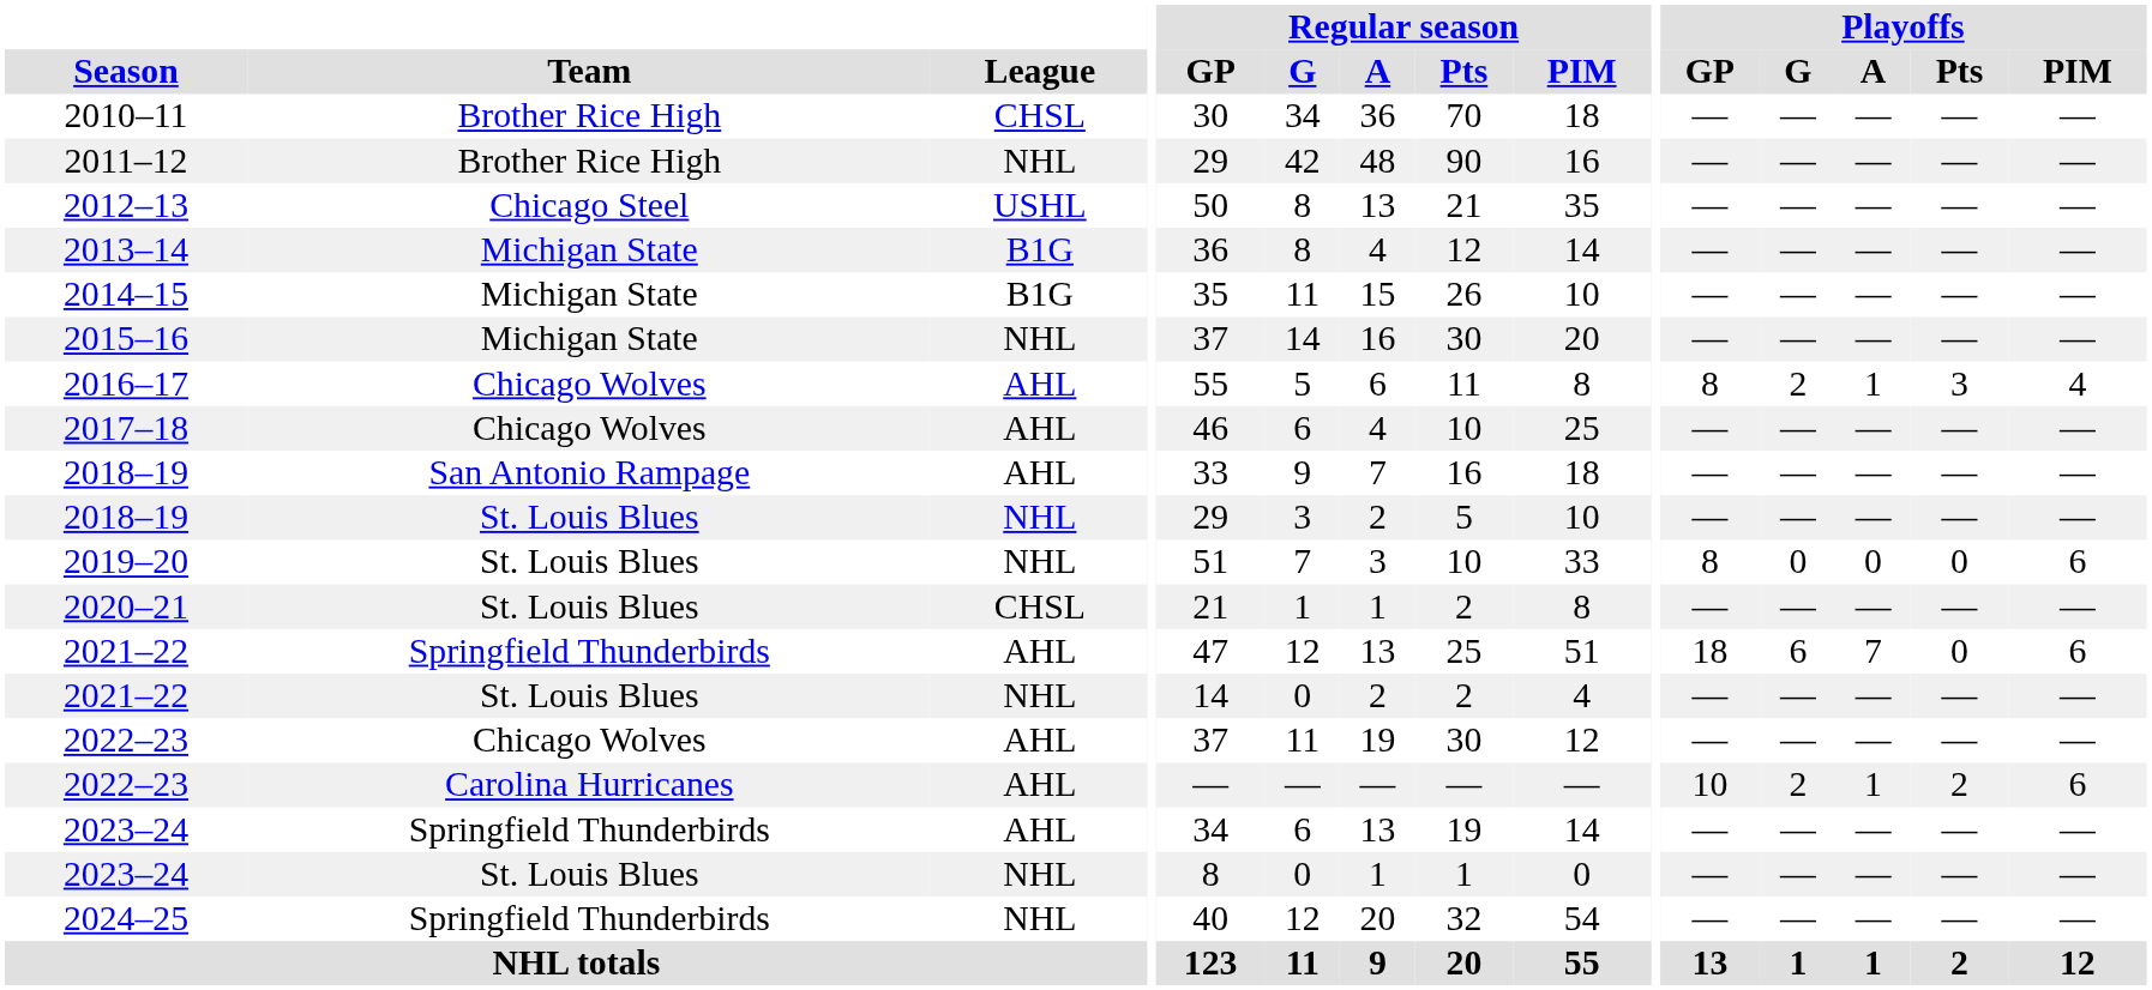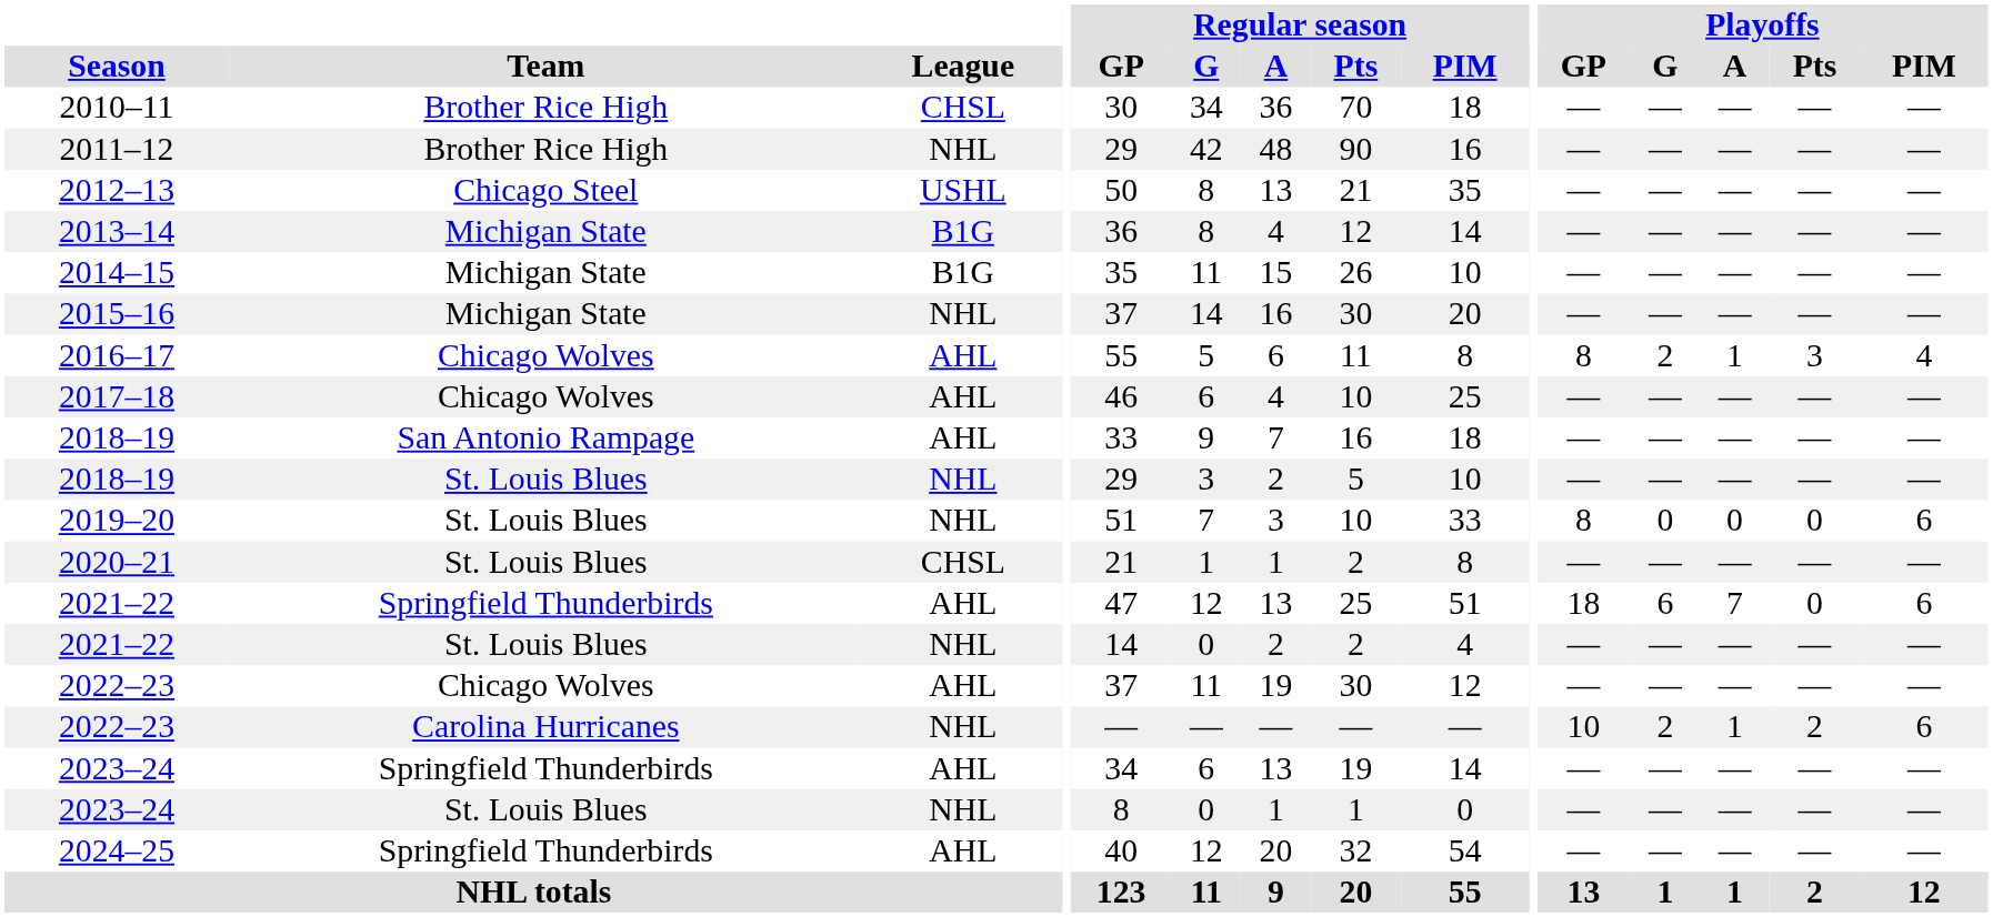2022–23 / Carolina Hurricanes | League: AHL -> NHL
2024–25 | League: NHL -> AHL
